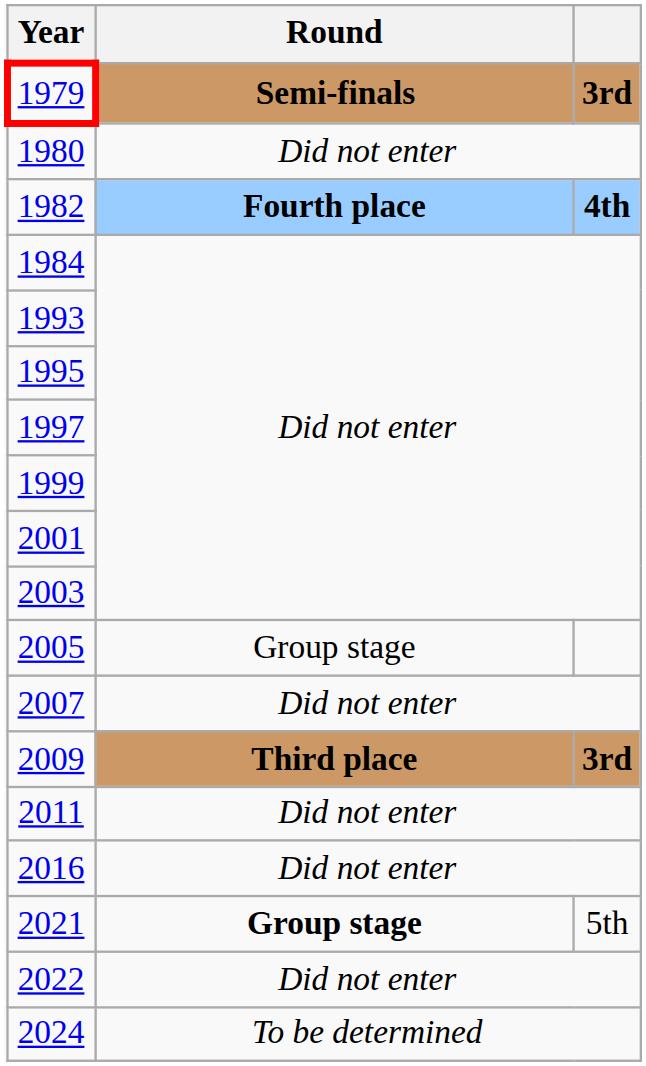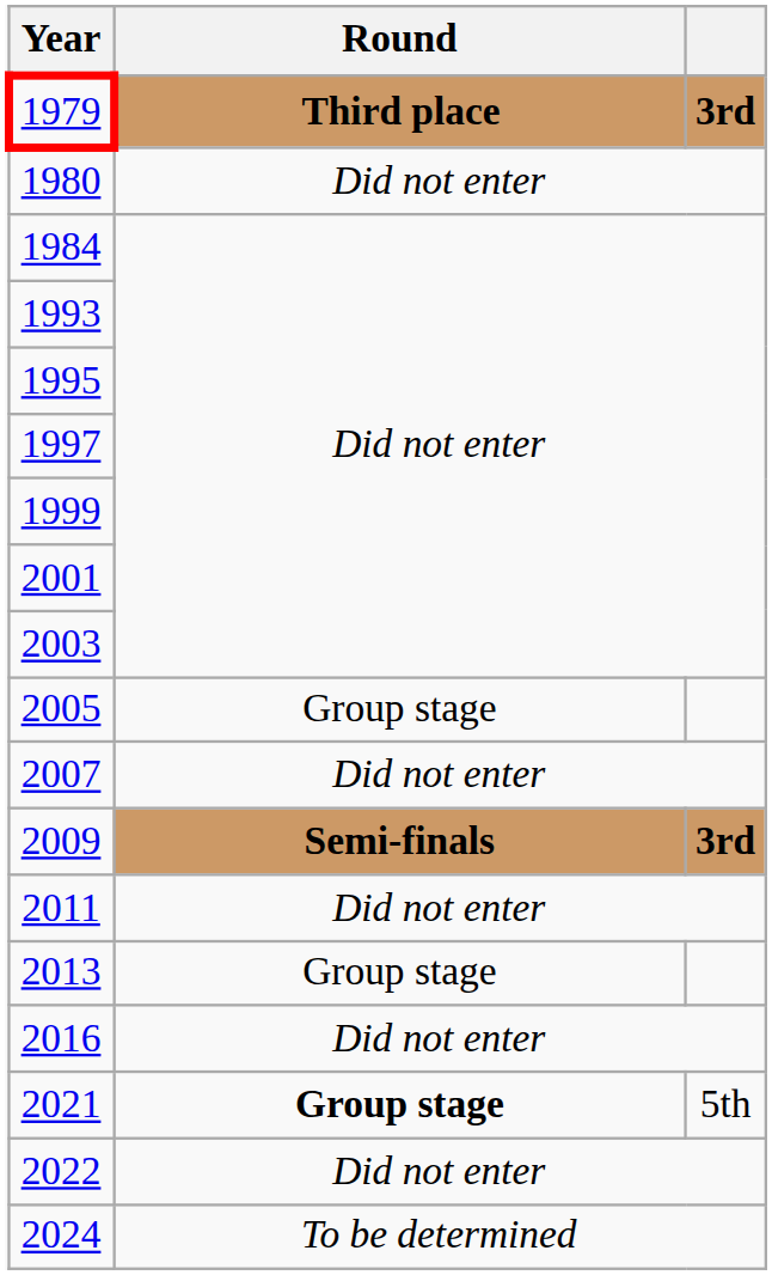1979 | Round: Semi-finals -> Third place
- row: 1982 | Fourth place | 4th
2009 | Round: Third place -> Semi-finals
+ row: 2013 | Group stage
